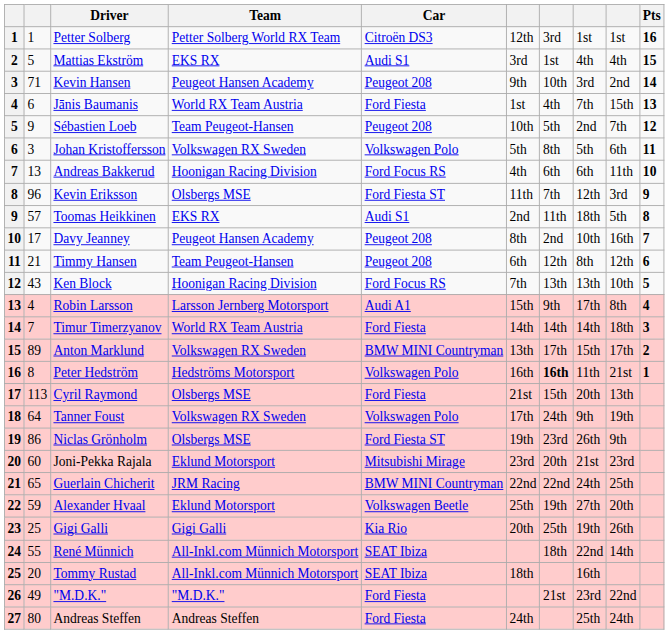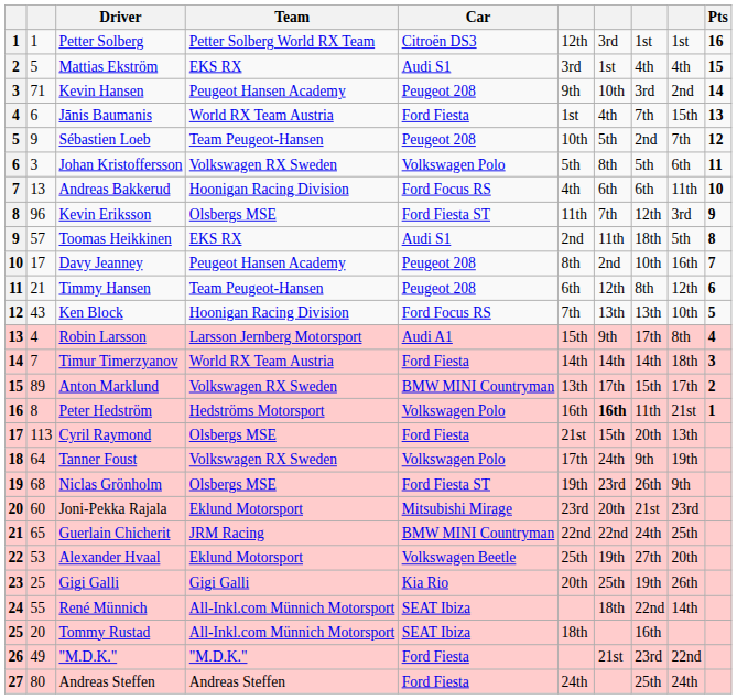Niclas Grönholm | column 2: 86 -> 68
Alexander Hvaal | column 2: 59 -> 53
